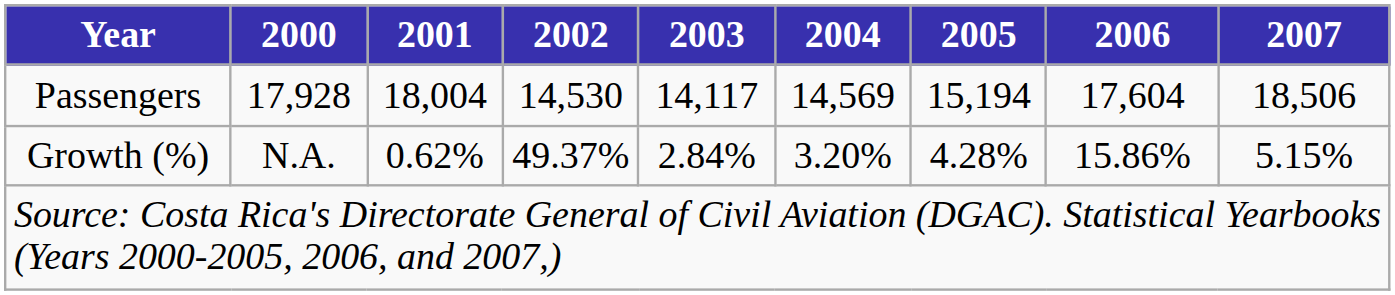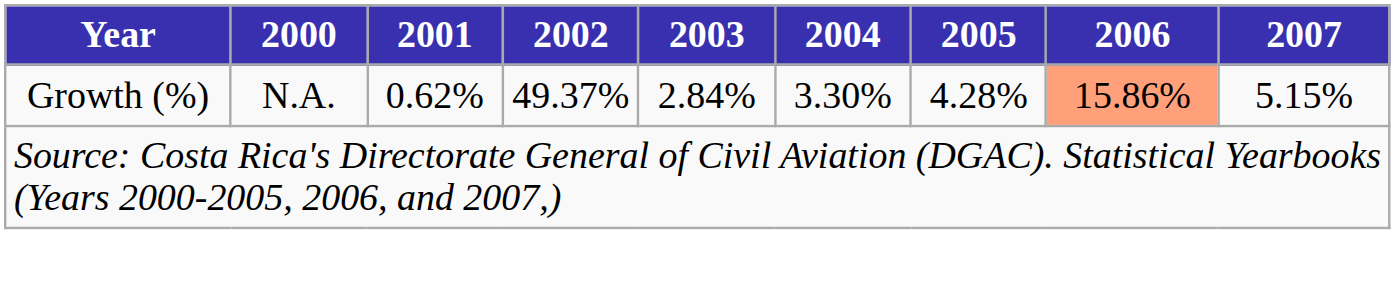- row: Passengers | 17,928 | 18,004 | 14,530 | 14,117 | 14,569 | 15,194 | 17,604 | 18,506
Growth (%) | 2004: 3.20% -> 3.30%
Growth (%) | 2006: no background -> lightsalmon background
